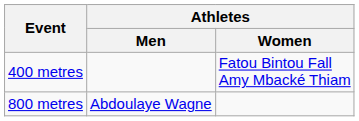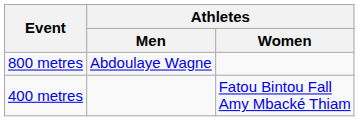rows swapped: 400 metres <-> 800 metres
